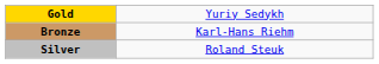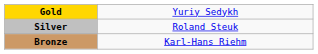rows swapped: Silver <-> Bronze
